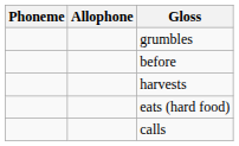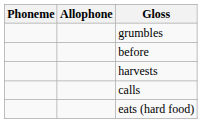rows swapped: calls <-> eats (hard food)
